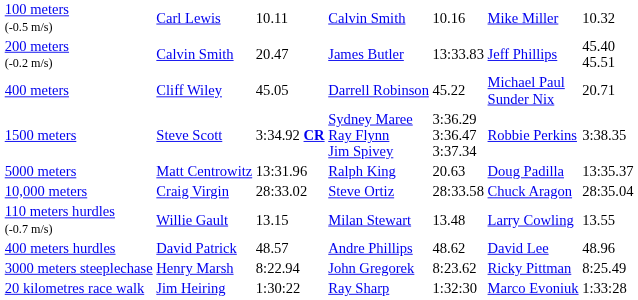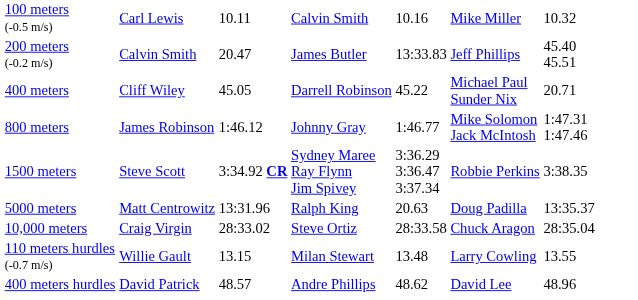+ row: 800 meters | James Robinson | 1:46.12 | Johnny Gray | 1:46.77 | Mike Solomon Jack McIntosh | 1:47.31 1:47.46
- row: 3000 meters steeplechase | Henry Marsh | 8:22.94 | John Gregorek | 8:23.62 | Ricky Pittman | 8:25.49
- row: 20 kilometres race walk | Jim Heiring | 1:30:22 | Ray Sharp | 1:32:30 | Marco Evoniuk | 1:33:28
